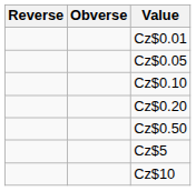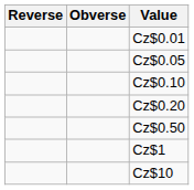+ row: Cz$1
- row: Cz$5
